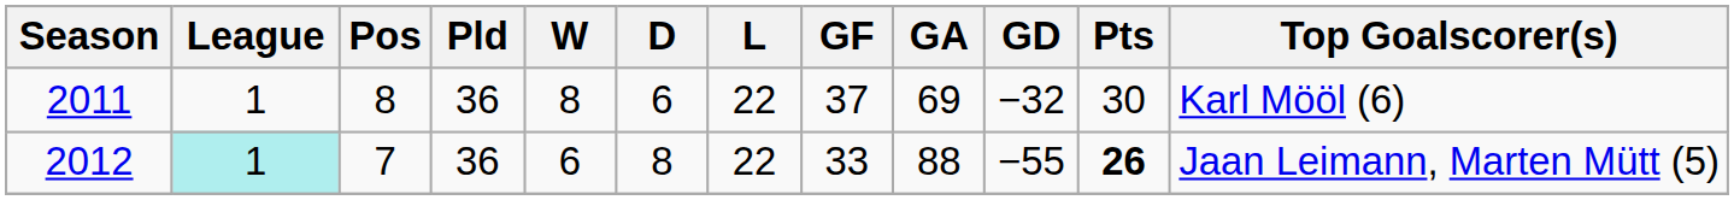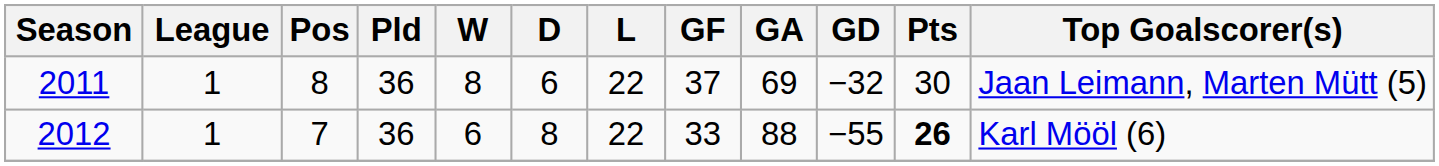2011 | Top Goalscorer(s): Karl Mööl (6) -> Jaan Leimann, Marten Mütt (5)
2012 | League: paleturquoise background -> no background
2012 | Top Goalscorer(s): Jaan Leimann, Marten Mütt (5) -> Karl Mööl (6)
